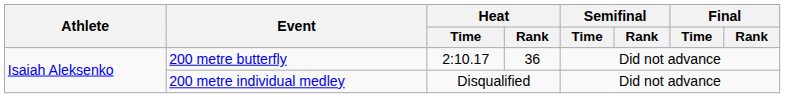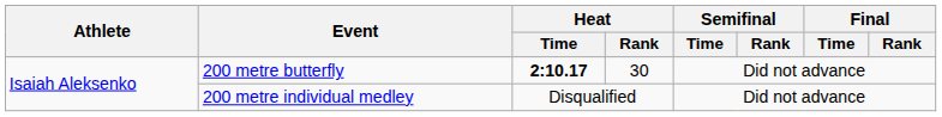200 metre butterfly | Heat / Time: normal -> bold
200 metre butterfly | Heat / Rank: 36 -> 30
